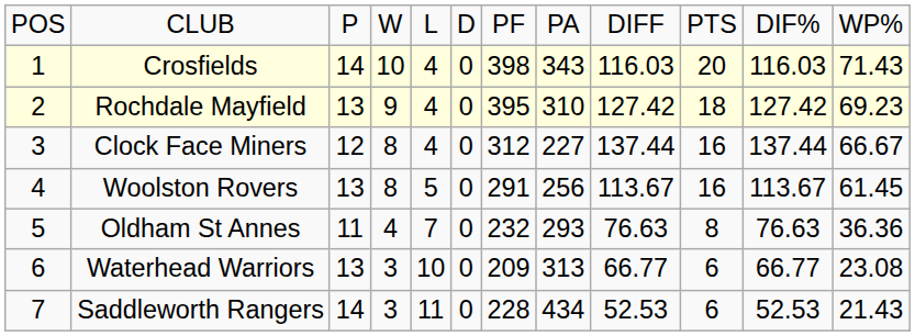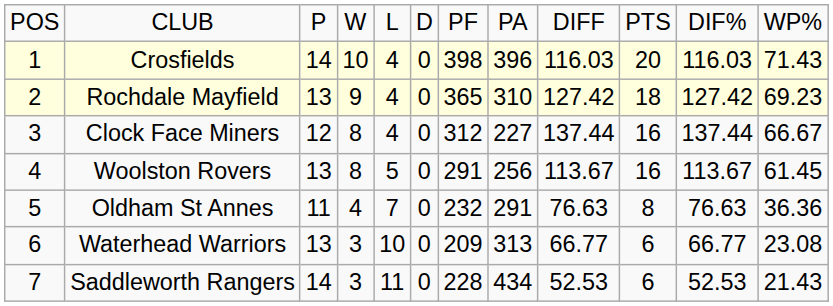Crosfields | column 8: 343 -> 396
Rochdale Mayfield | column 7: 395 -> 365
Oldham St Annes | column 8: 293 -> 291
